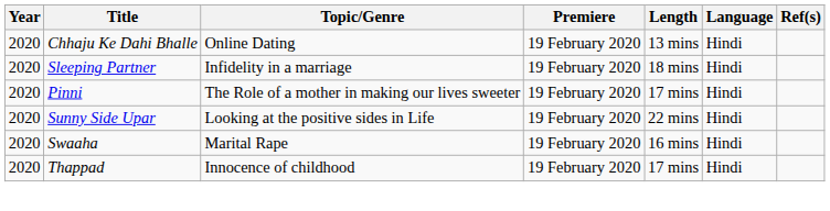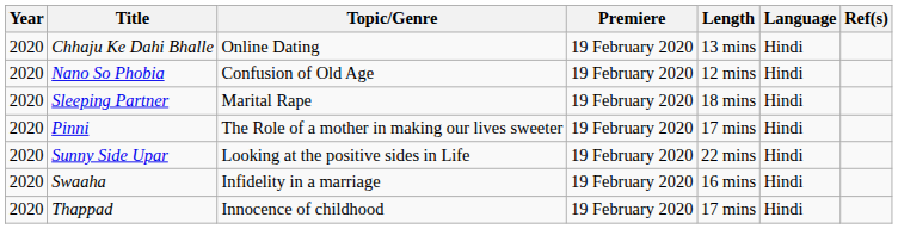+ row: 2020 | Nano So Phobia | Confusion of Old Age | 19 February 2020 | 12 mins | Hindi
Sleeping Partner | Topic/Genre: Infidelity in a marriage -> Marital Rape
Swaaha | Topic/Genre: Marital Rape -> Infidelity in a marriage
